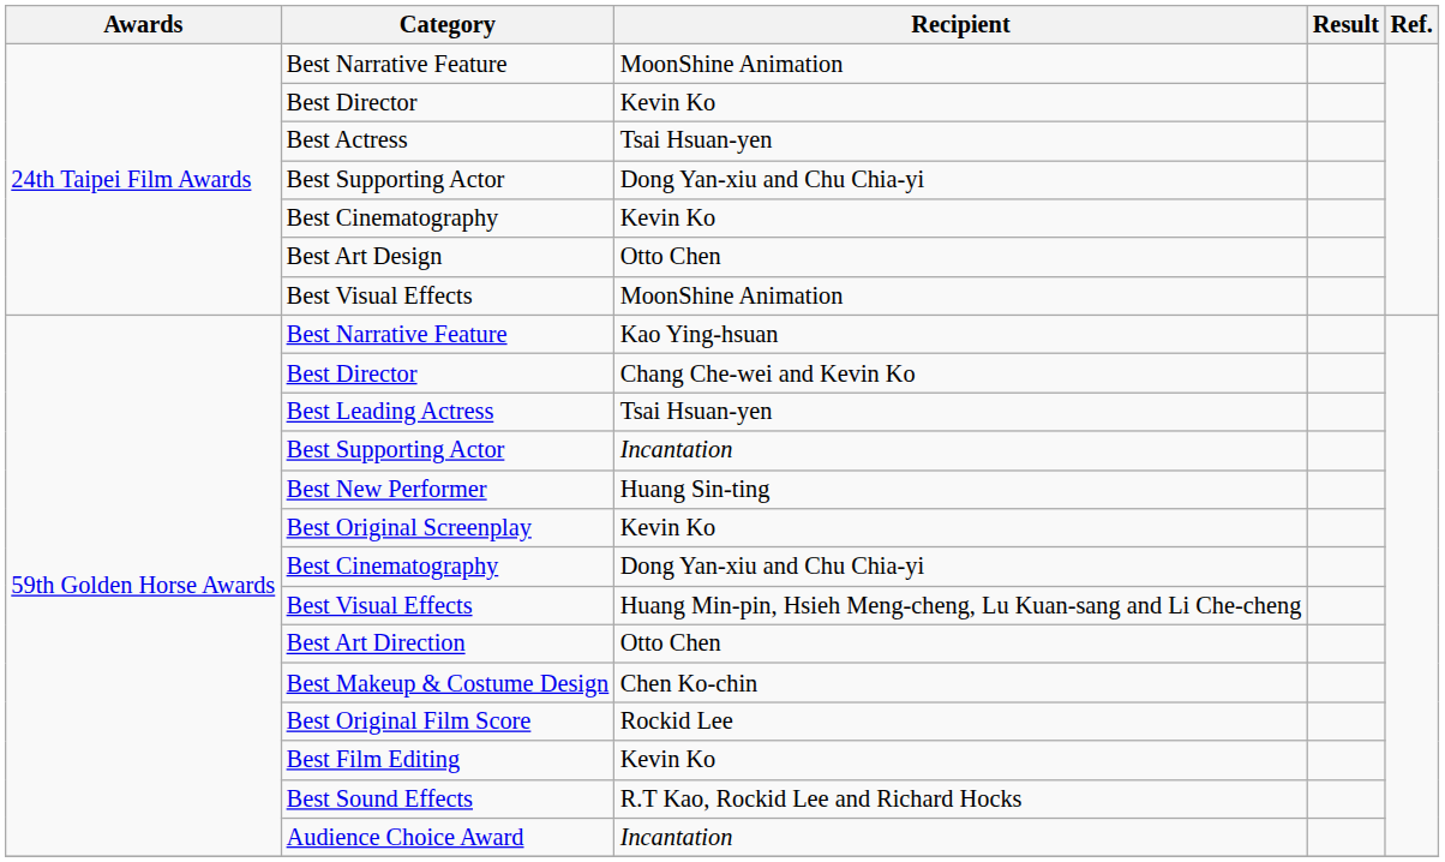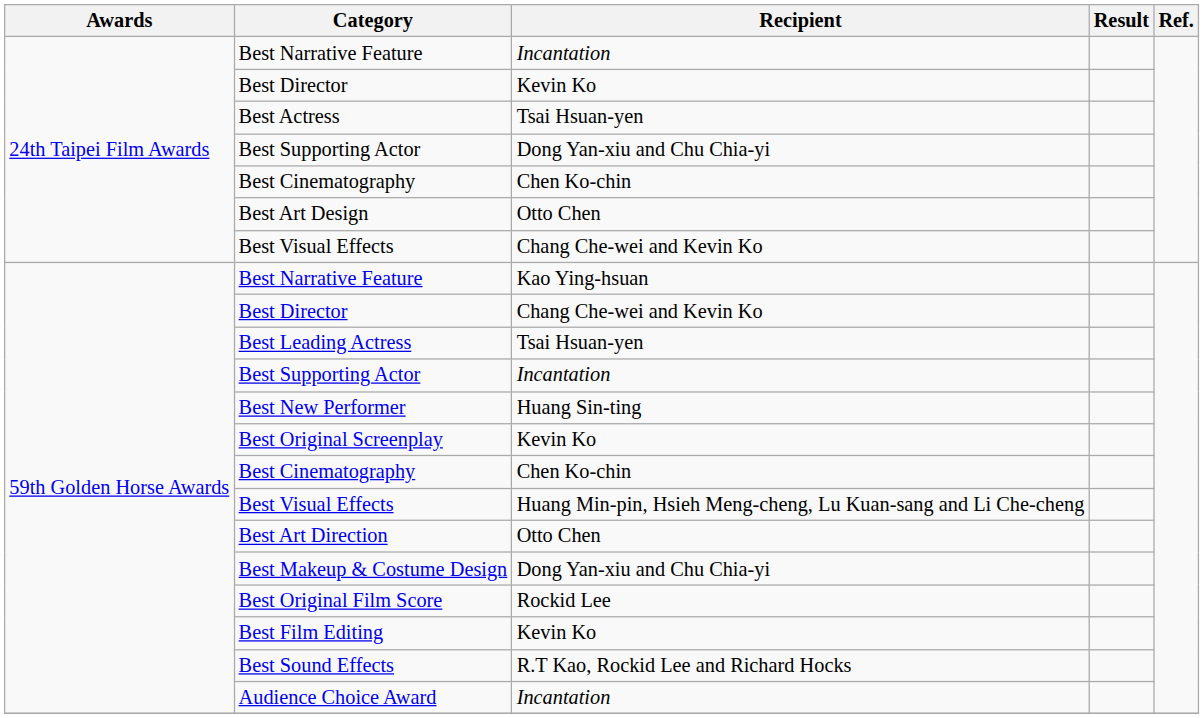24th Taipei Film Awards / Best Narrative Feature | Recipient: MoonShine Animation -> Incantation
24th Taipei Film Awards / Best Cinematography | Recipient: Kevin Ko -> Chen Ko-chin
24th Taipei Film Awards / Best Visual Effects | Recipient: MoonShine Animation -> Chang Che-wei and Kevin Ko
59th Golden Horse Awards / Best Cinematography | Recipient: Dong Yan-xiu and Chu Chia-yi -> Chen Ko-chin
Best Makeup & Costume Design | Recipient: Chen Ko-chin -> Dong Yan-xiu and Chu Chia-yi
